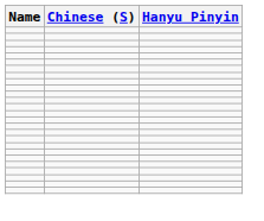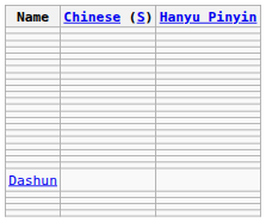+ row: Dashun
